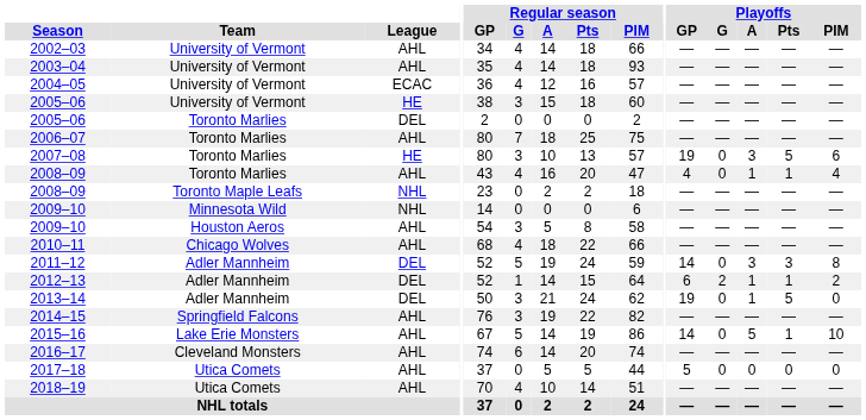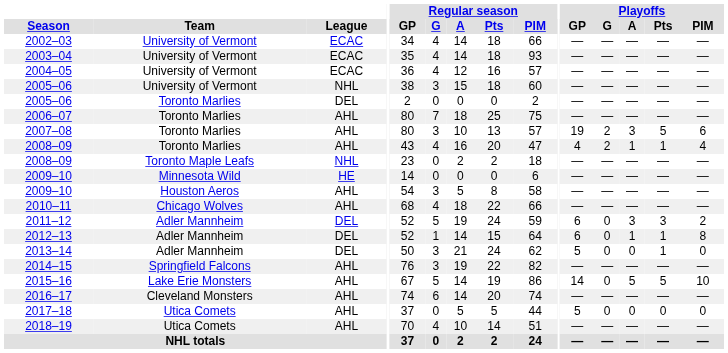2002–03 | League: AHL -> ECAC
2003–04 | League: AHL -> ECAC
2005–06 / University of Vermont | League: HE -> NHL
2007–08 | League: HE -> AHL
2007–08 | Playoffs / G: 0 -> 2
2008–09 / Toronto Marlies | Playoffs / G: 0 -> 2
2009–10 / Minnesota Wild | League: NHL -> HE
2011–12 | Playoffs / GP: 14 -> 6
2011–12 | Playoffs / PIM: 8 -> 2
2012–13 | Playoffs / G: 2 -> 0
2012–13 | Playoffs / PIM: 2 -> 8
2013–14 | Playoffs / GP: 19 -> 5
2013–14 | Playoffs / A: 1 -> 0
2013–14 | Playoffs / Pts: 5 -> 1
2015–16 | Playoffs / Pts: 1 -> 5
